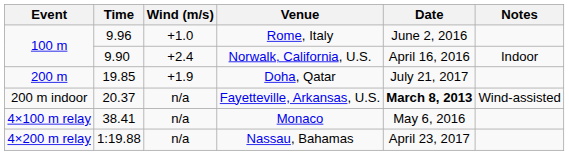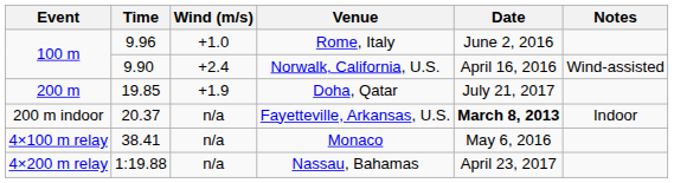Norwalk, California, U.S. | Notes: Indoor -> Wind-assisted
Fayetteville, Arkansas, U.S. | Notes: Wind-assisted -> Indoor
